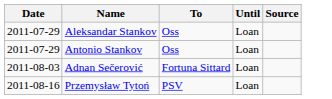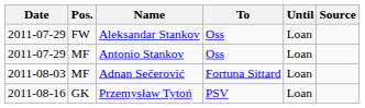+ column: Pos. | FW | MF | MF | GK
